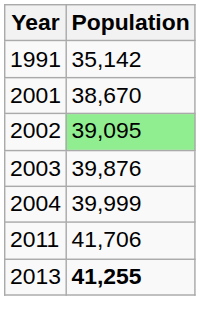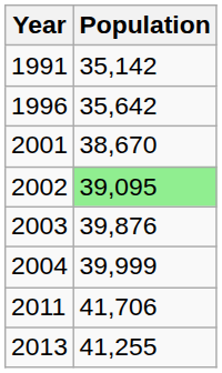+ row: 1996 | 35,642
2013 | Population: bold -> normal
